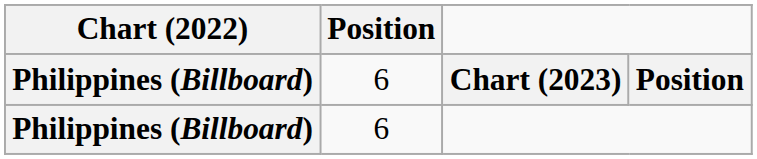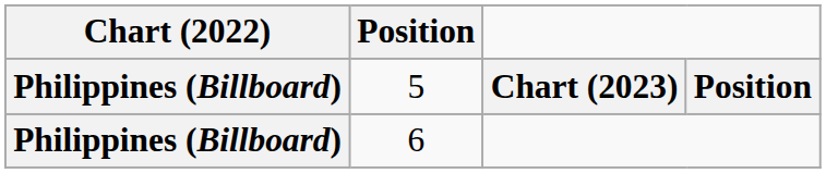Chart (2023) | Position: 6 -> 5
